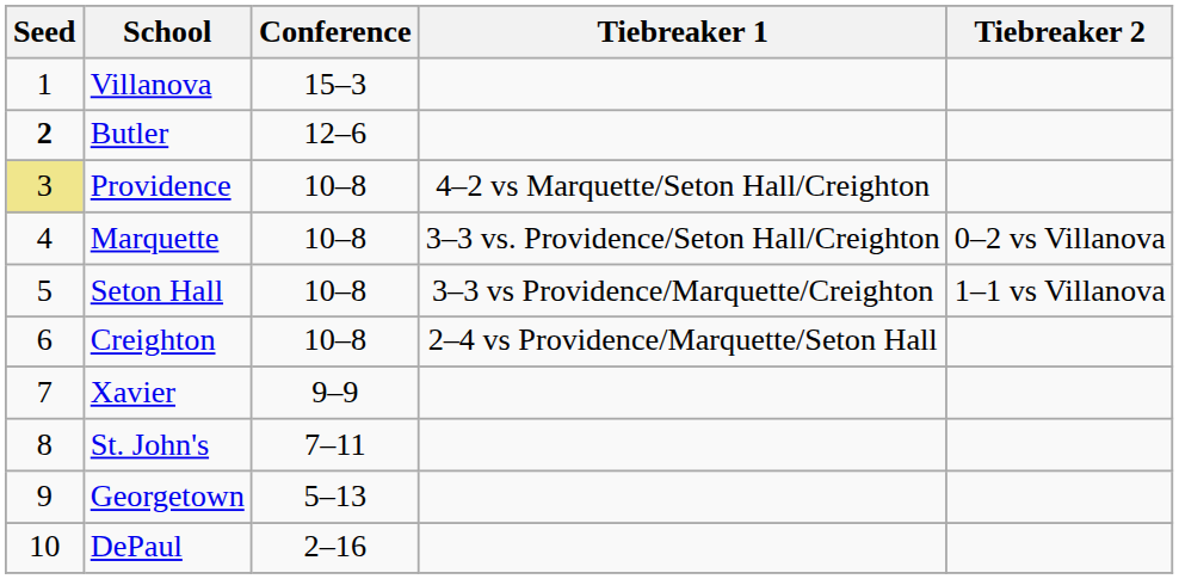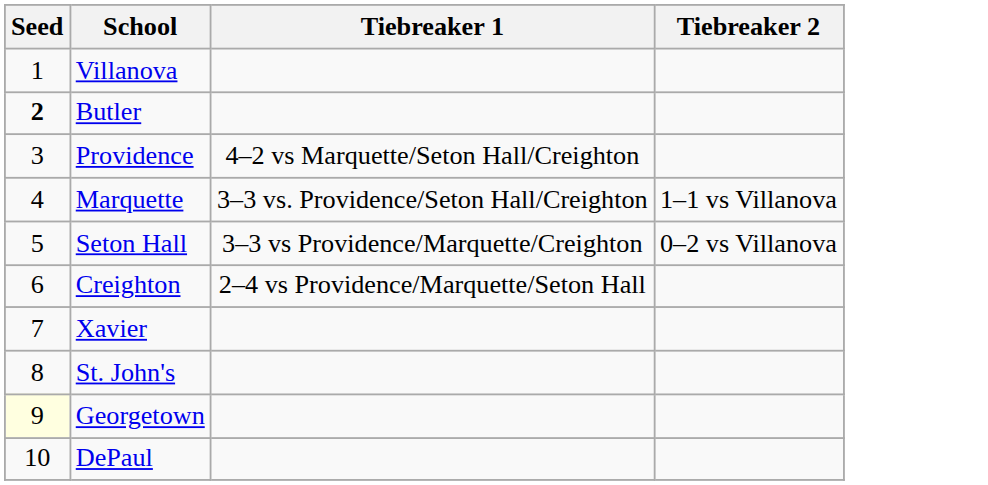- column: Conference | 15–3 | 12–6 | 10–8 | 10–8 | 10–8 | 10–8 | 9–9 | 7–11 | 5–13 | 2–16
Providence | Seed: khaki background -> no background
Marquette | Tiebreaker 2: 0–2 vs Villanova -> 1–1 vs Villanova
Seton Hall | Tiebreaker 2: 1–1 vs Villanova -> 0–2 vs Villanova
Georgetown | Seed: no background -> lightyellow background
